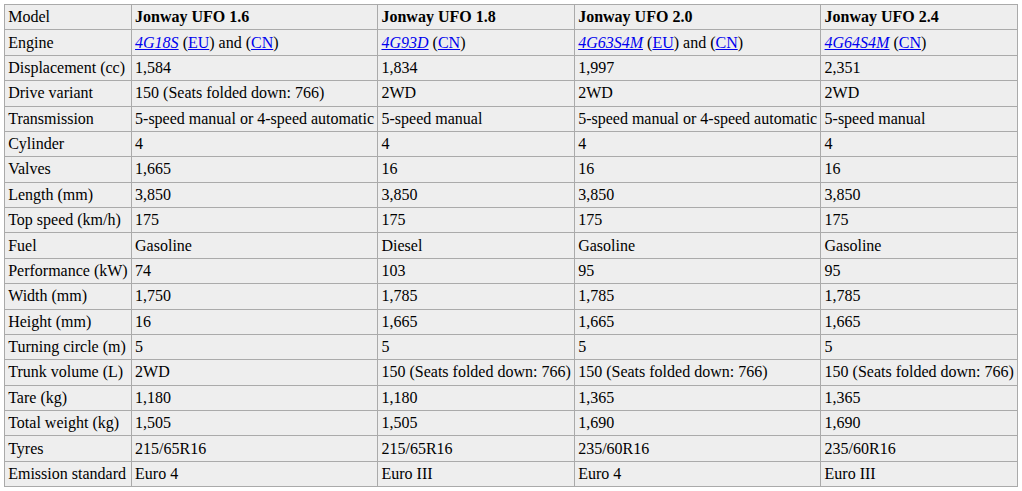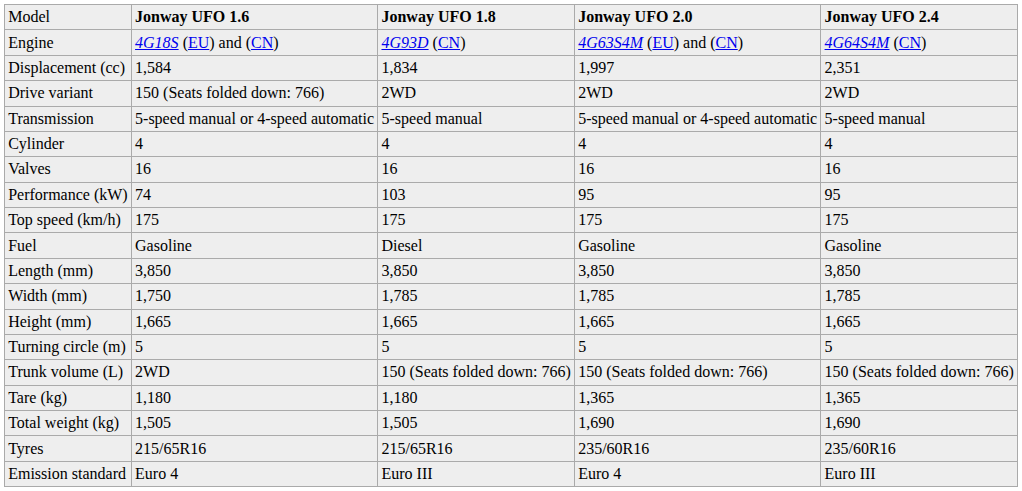Valves | column 2: 1,665 -> 16
rows swapped: Performance (kW) <-> Length (mm)
Height (mm) | column 2: 16 -> 1,665
